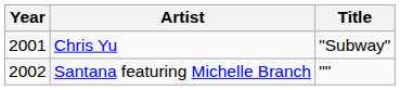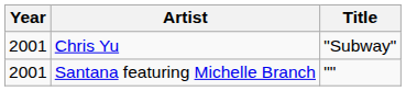Santana featuring Michelle Branch | Year: 2002 -> 2001
